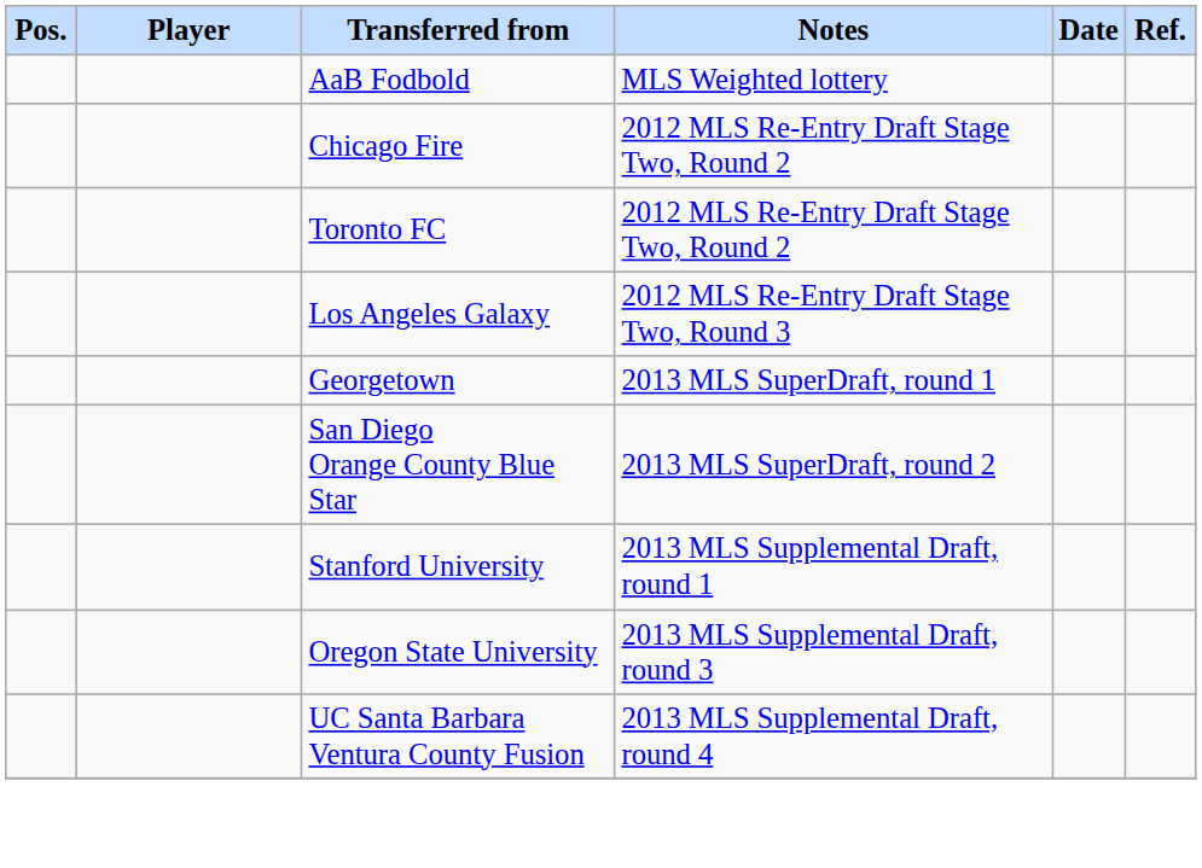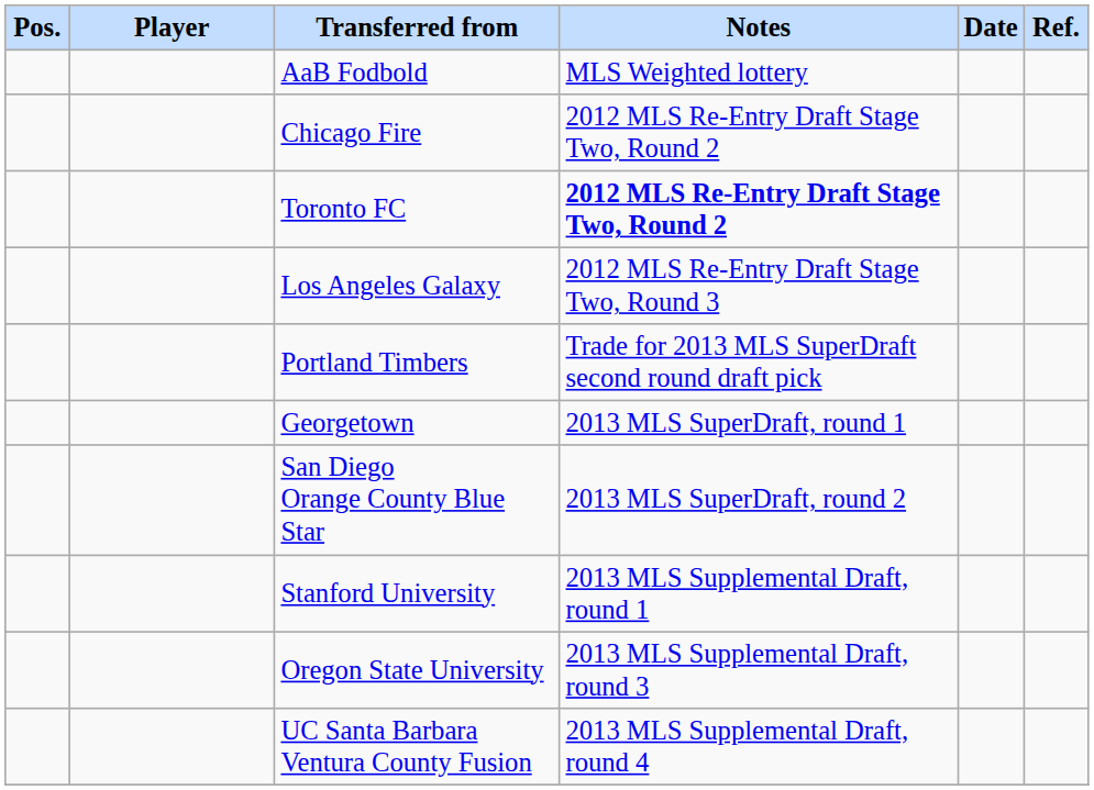Toronto FC | Notes: normal -> bold
+ row: Portland Timbers | Trade for 2013 MLS SuperDraft second round draft pick
